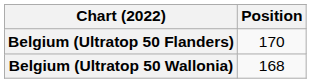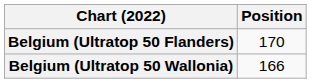Belgium (Ultratop 50 Wallonia) | Position: 168 -> 166
